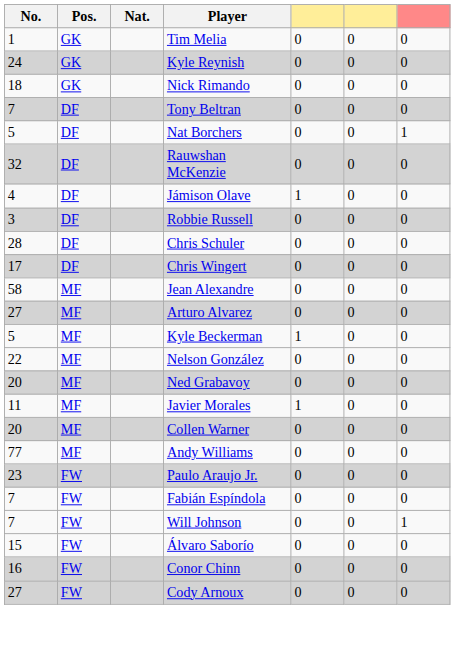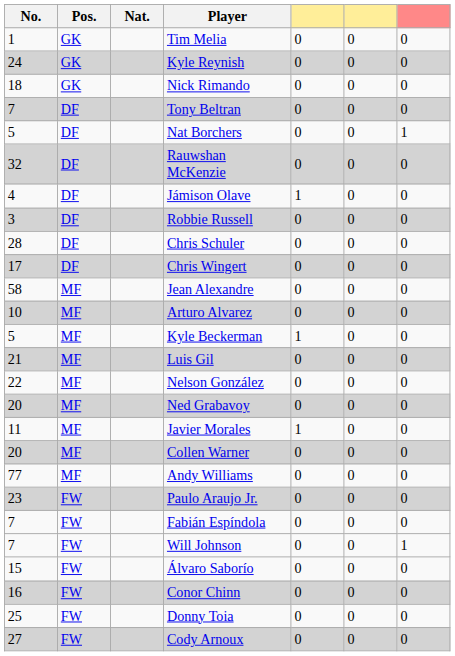Arturo Alvarez | No.: 27 -> 10
+ row: 21 | MF | Luis Gil | 0 | 0 | 0
+ row: 25 | FW | Donny Toia | 0 | 0 | 0
